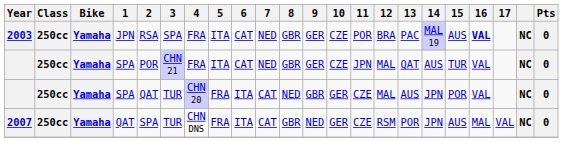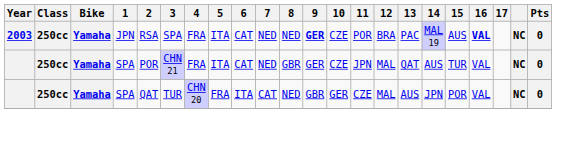2003 | 8: GBR -> NED
2003 | 9: normal -> bold
- row: 2007 | 250cc | Yamaha | QAT | SPA | TUR | CHN DNS | FRA | ITA | CAT | GBR | NED | GER | CZE | RSM | POR | JPN | AUS | MAL | VAL | NC | 0
